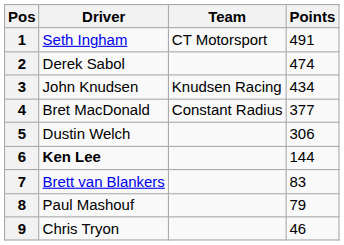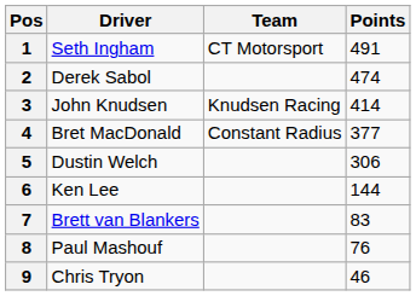3 | Points: 434 -> 414
6 | Driver: bold -> normal
8 | Points: 79 -> 76
